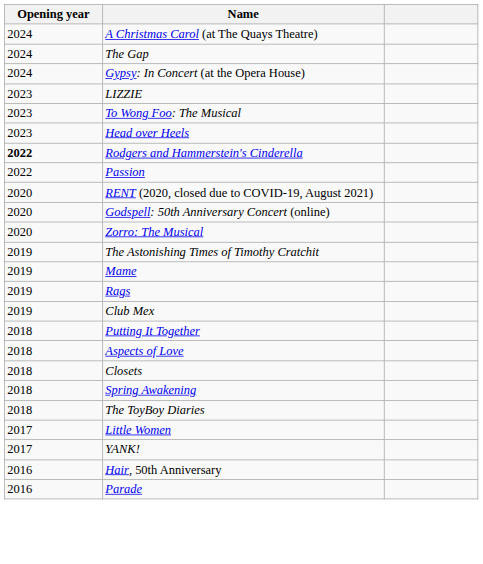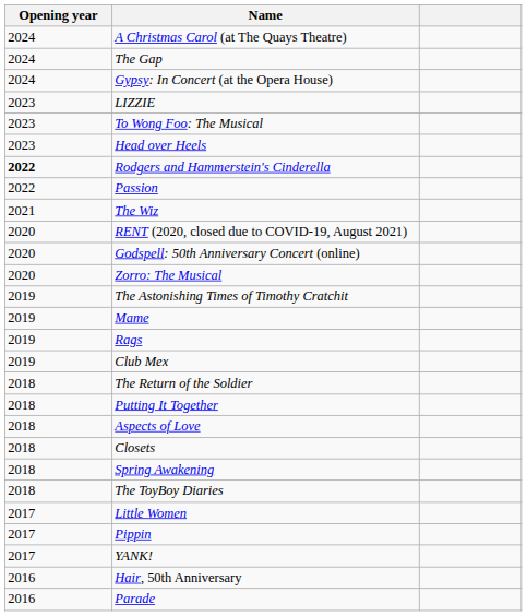+ row: 2021 | The Wiz
+ row: 2018 | The Return of the Soldier
+ row: 2017 | Pippin
